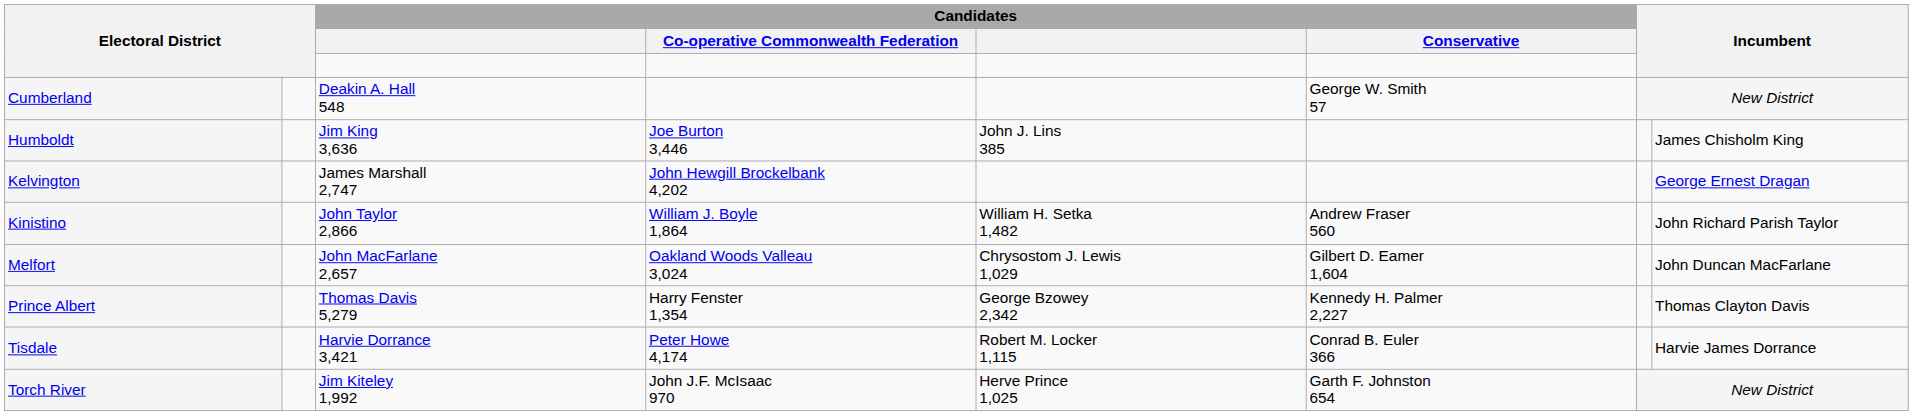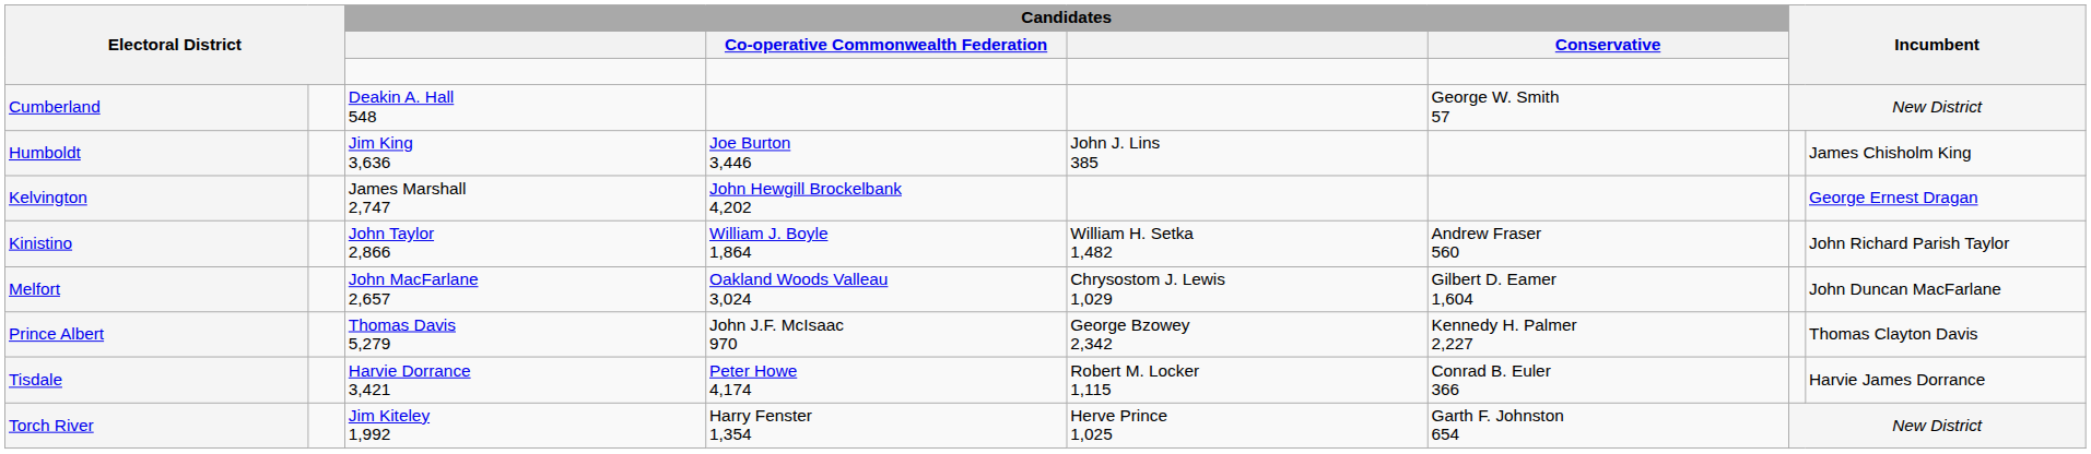Prince Albert | Candidates / Co-operative Commonwealth Federation: Harry Fenster 1,354 -> John J.F. McIsaac 970
Torch River | Candidates / Co-operative Commonwealth Federation: John J.F. McIsaac 970 -> Harry Fenster 1,354
